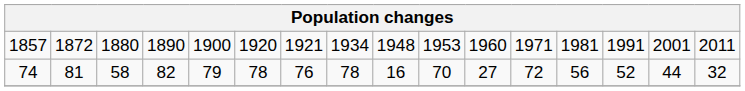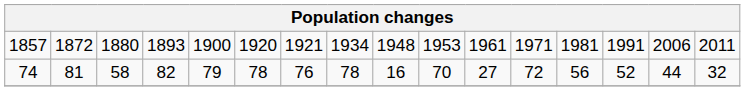1857 | column 4: 1890 -> 1893
1857 | column 11: 1960 -> 1961
1857 | column 15: 2001 -> 2006
